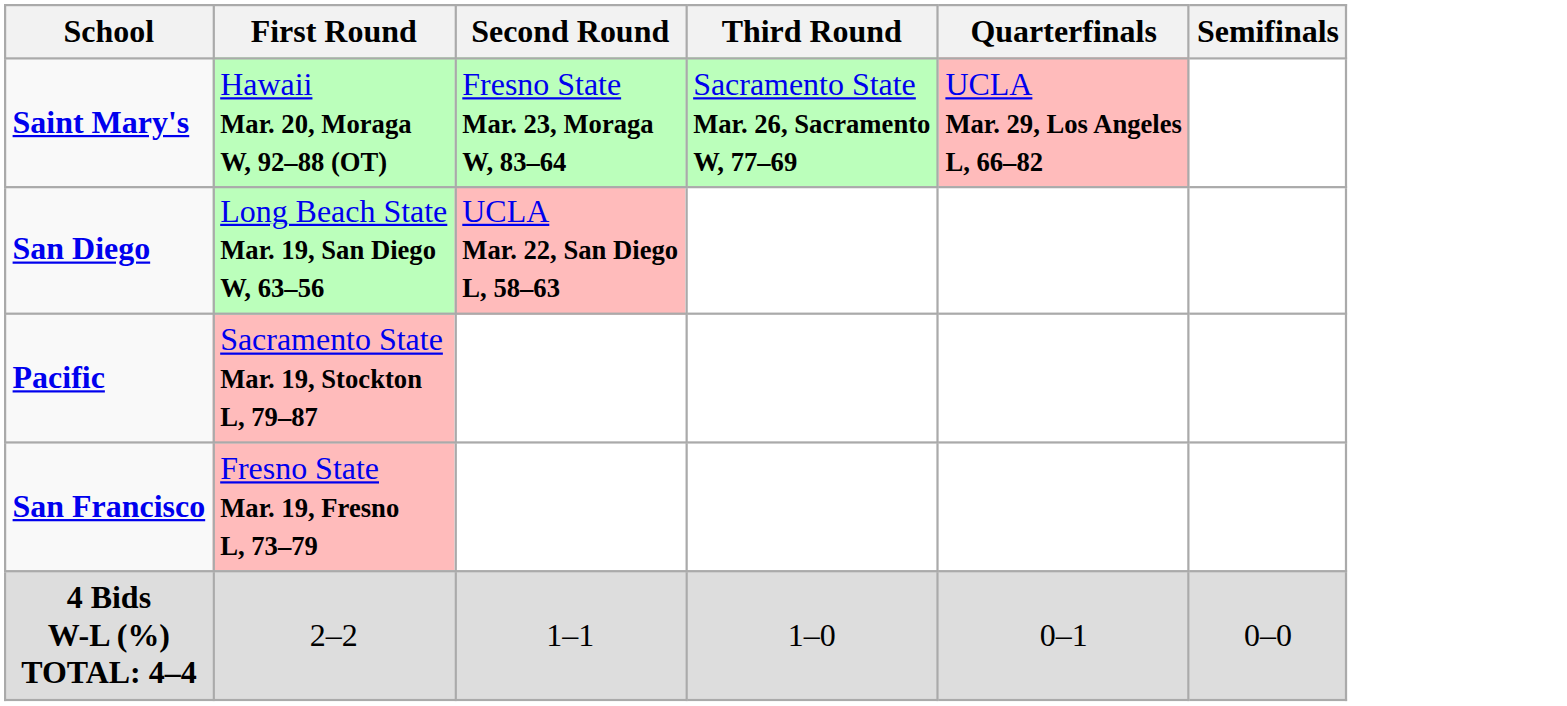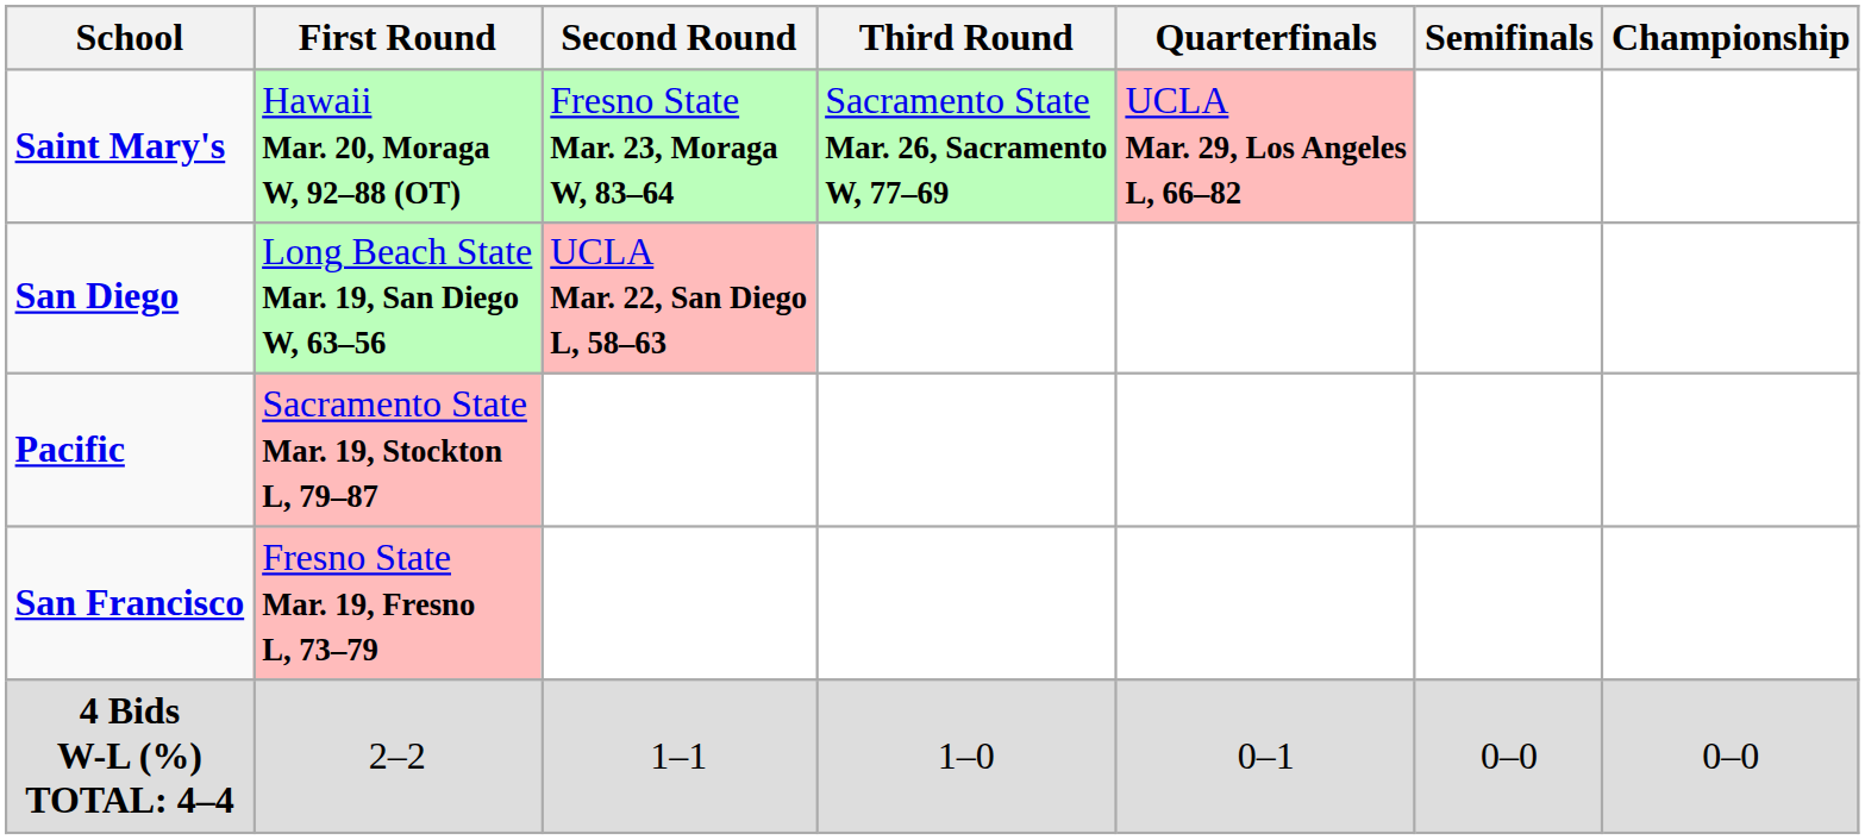+ column: Championship | 0–0
